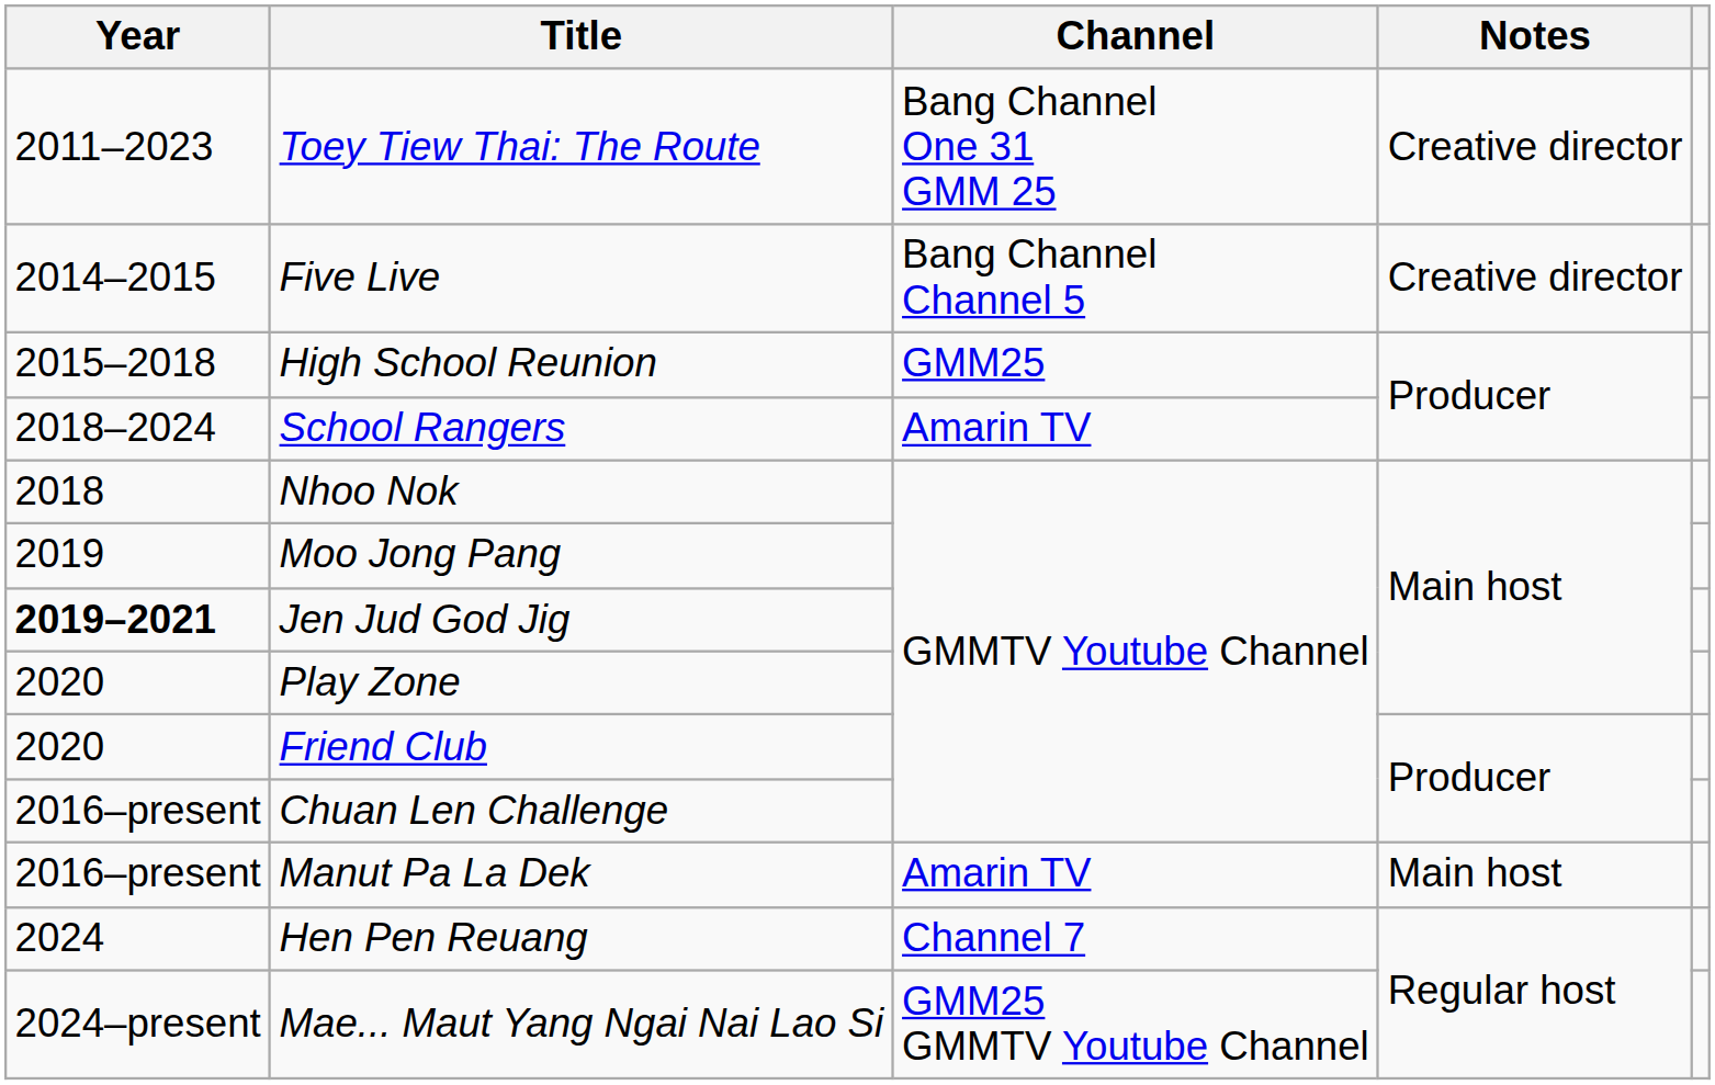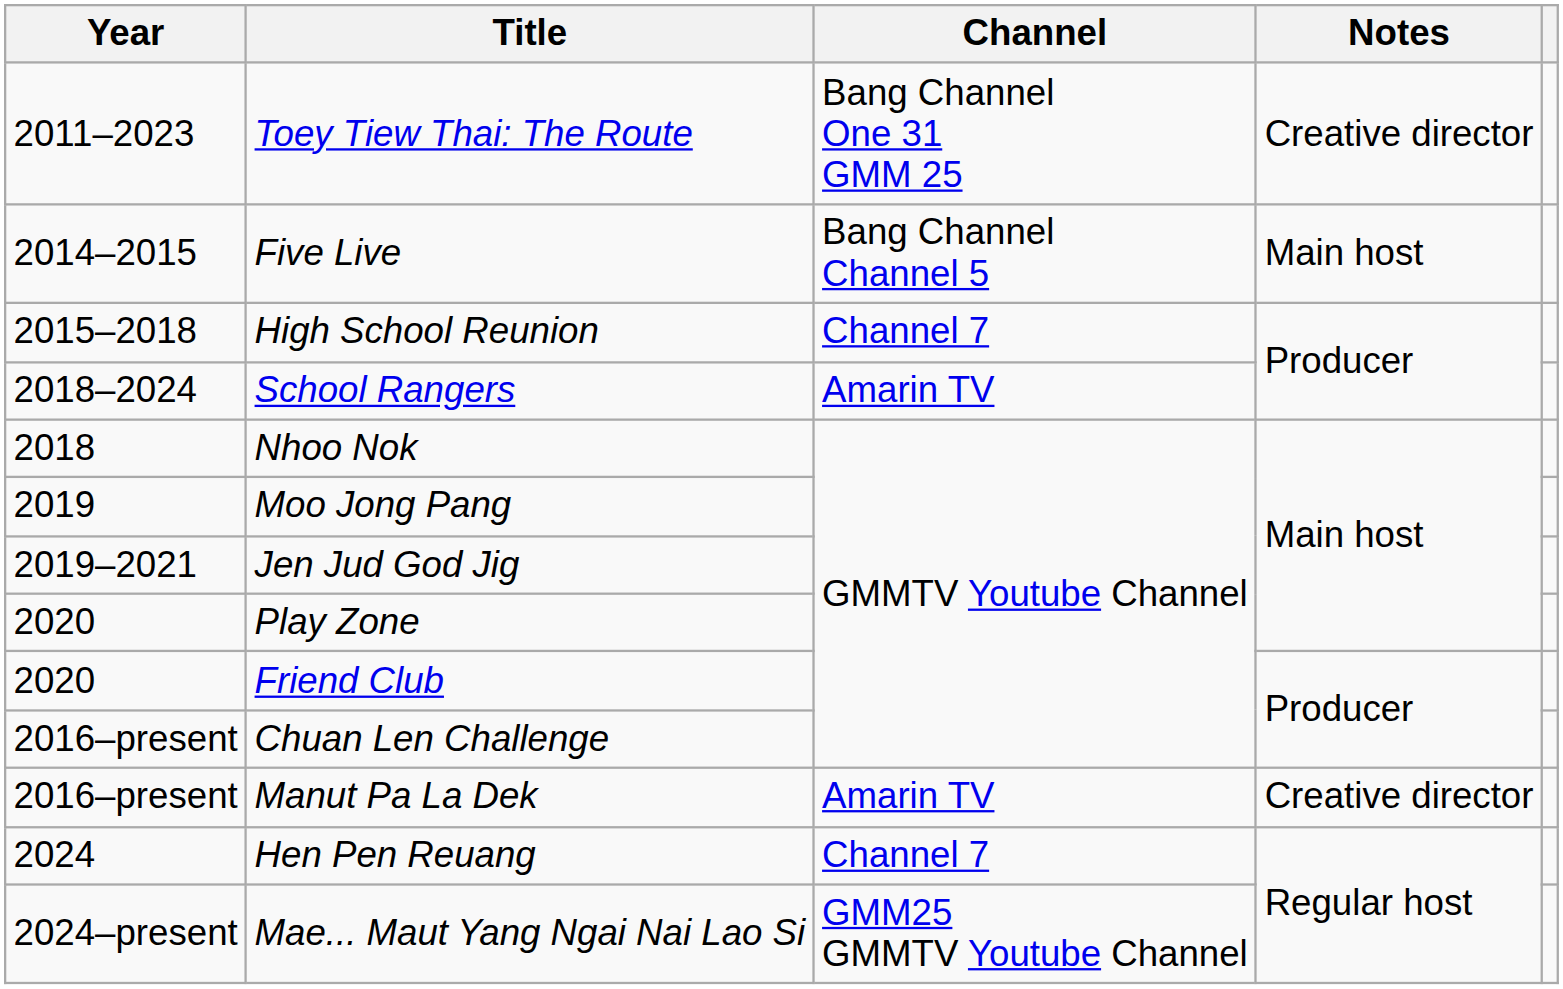Five Live | Notes: Creative director -> Main host
High School Reunion | Channel: GMM25 -> Channel 7
Jen Jud God Jig | Year: bold -> normal
Manut Pa La Dek | Notes: Main host -> Creative director
